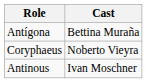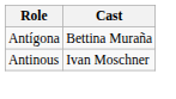- row: Coryphaeus | Noberto Vieyra
